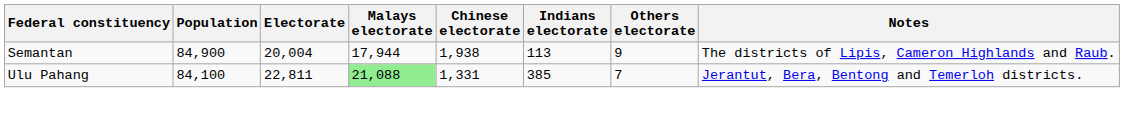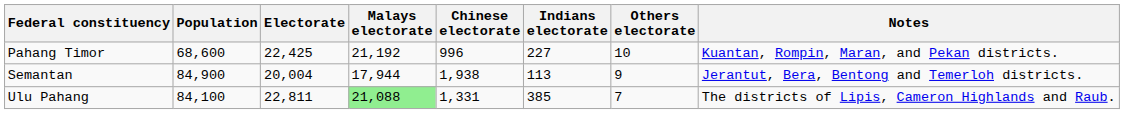+ row: Pahang Timor | 68,600 | 22,425 | 21,192 | 996 | 227 | 10 | Kuantan, Rompin, Maran, and Pekan districts.
Semantan | Notes: The districts of Lipis, Cameron Highlands and Raub. -> Jerantut, Bera, Bentong and Temerloh districts.
Ulu Pahang | Notes: Jerantut, Bera, Bentong and Temerloh districts. -> The districts of Lipis, Cameron Highlands and Raub.
